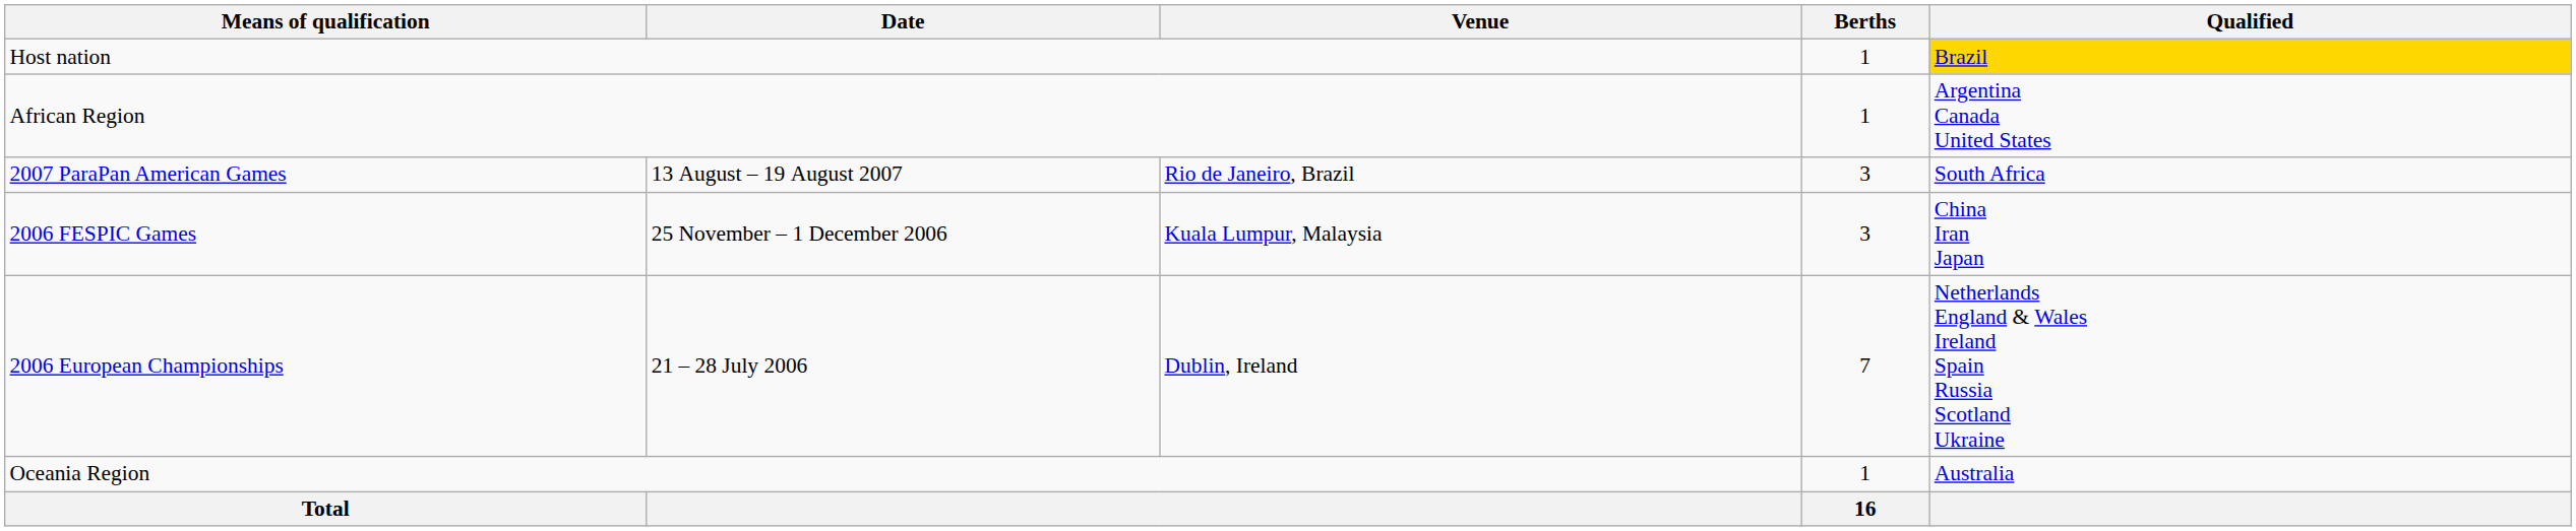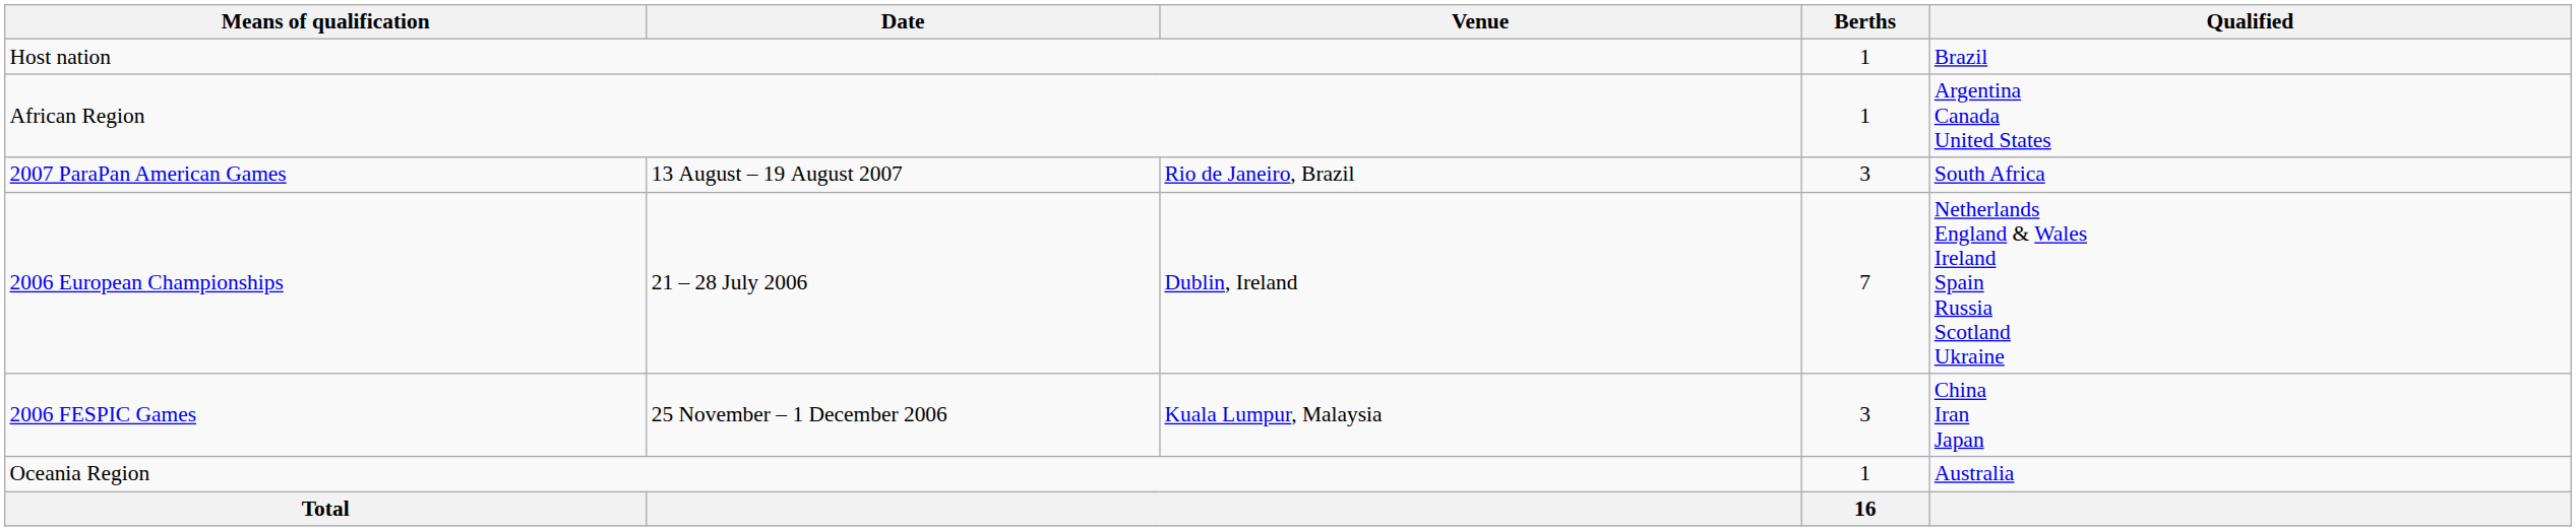Host nation | Qualified: gold background -> no background
rows swapped: 2006 FESPIC Games <-> 2006 European Championships
